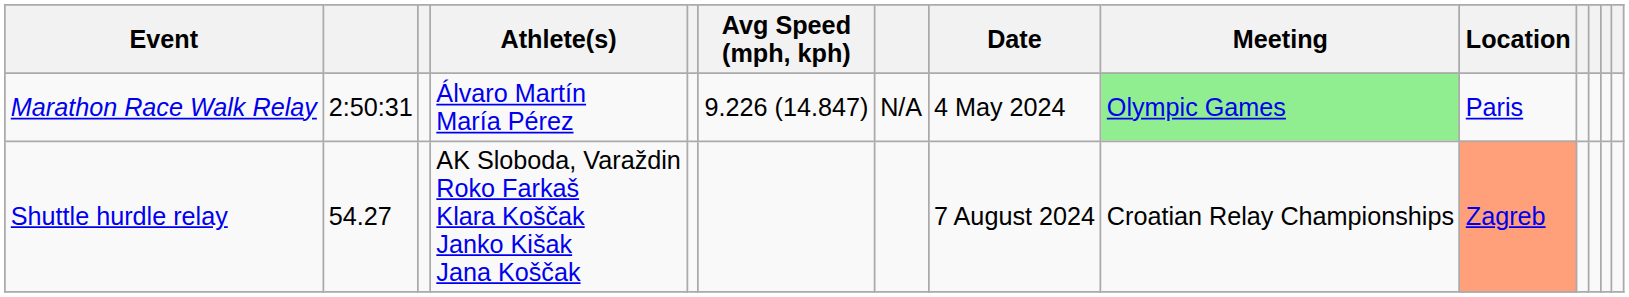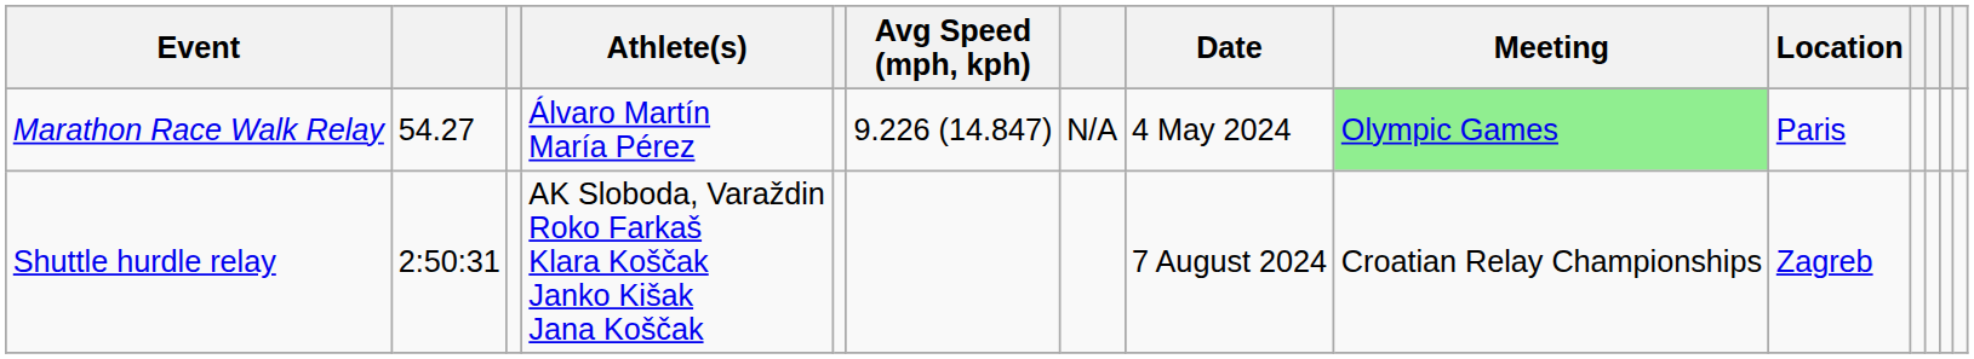Marathon Race Walk Relay | column 2: 2:50:31 -> 54.27
Shuttle hurdle relay | column 2: 54.27 -> 2:50:31
Shuttle hurdle relay | Location: lightsalmon background -> no background
